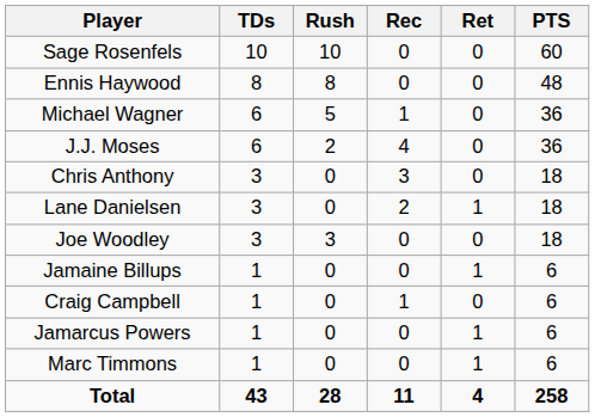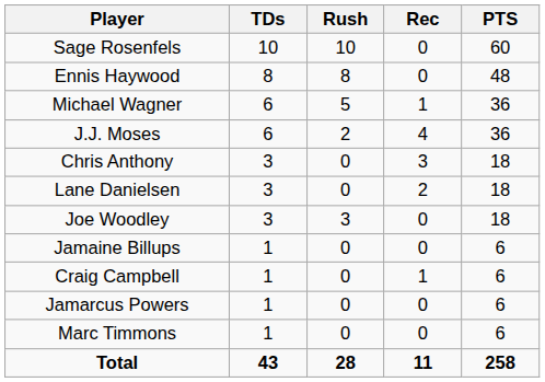- column: Ret | 0 | 0 | 0 | 0 | 0 | 1 | 0 | 1 | 0 | 1 | 1 | 4
